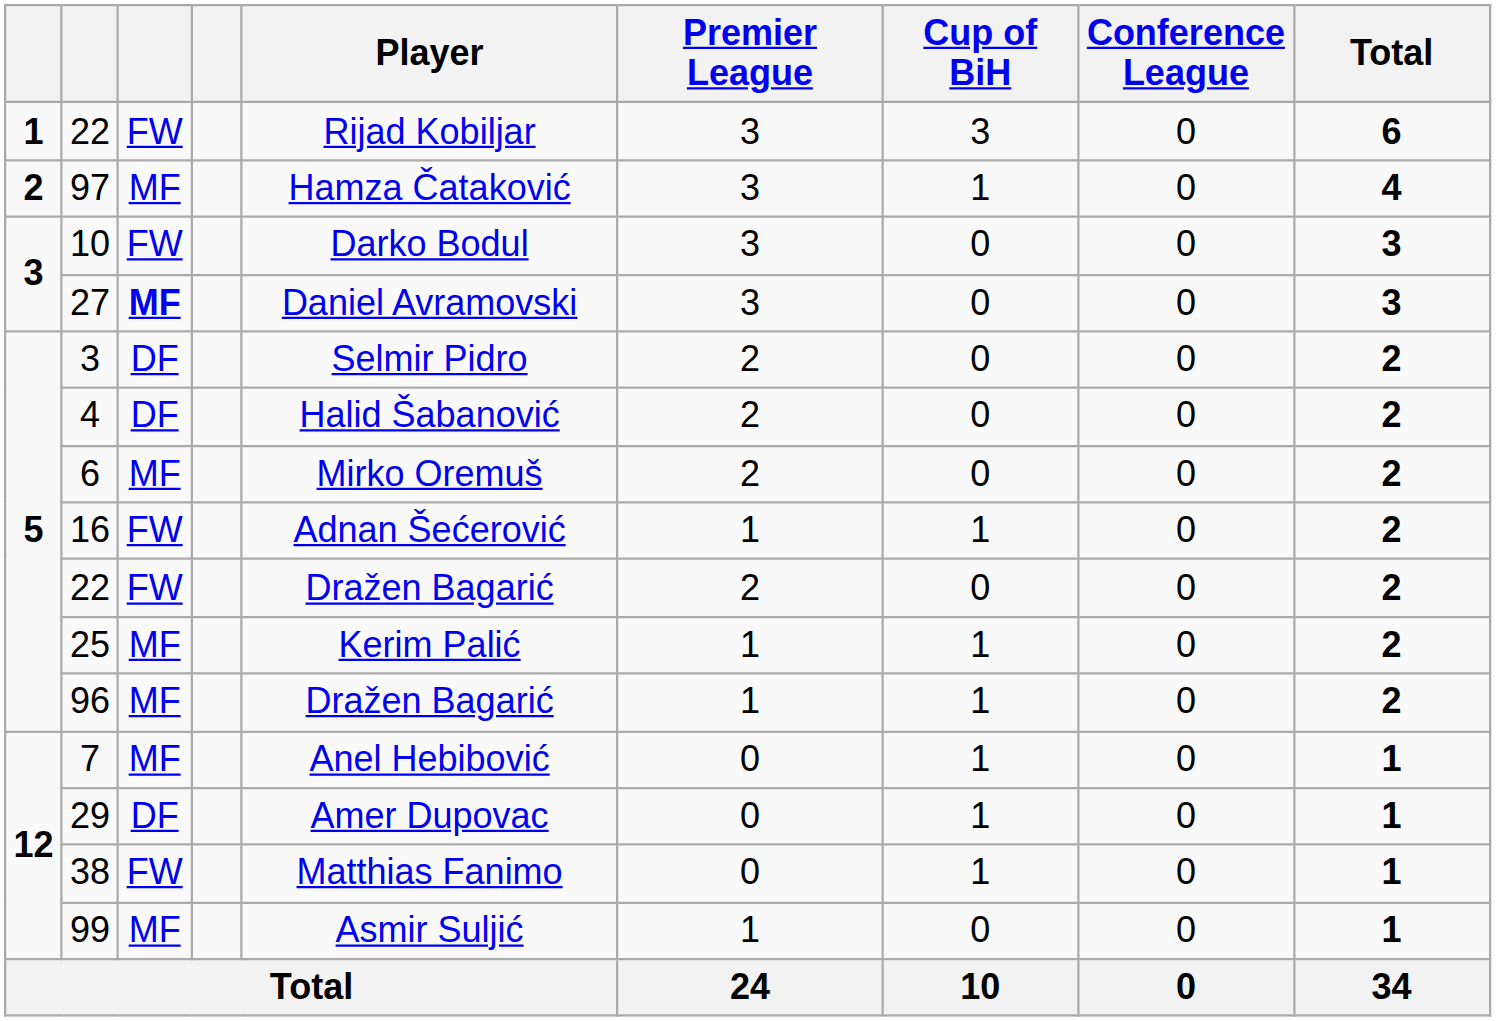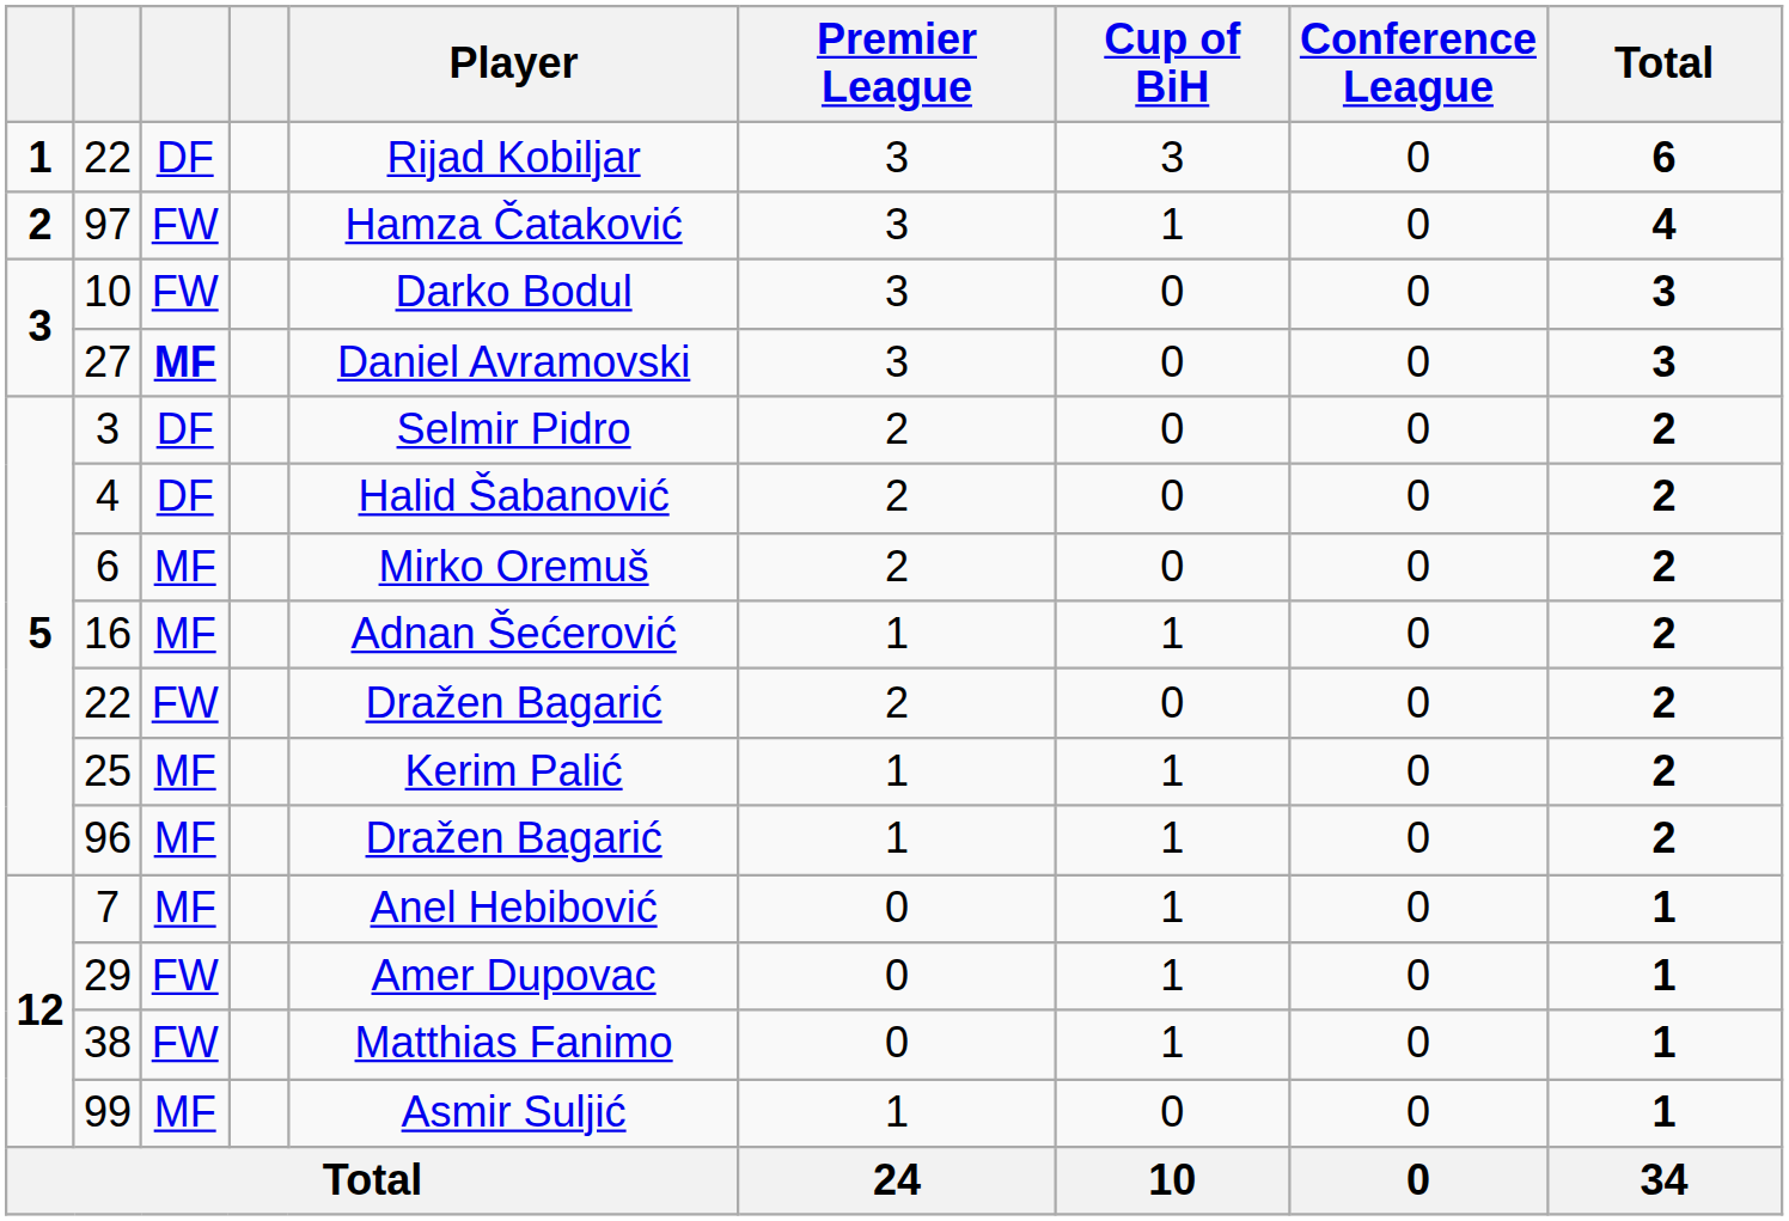1 / 22 | column 3: FW -> DF
97 | column 3: MF -> FW
16 | column 3: FW -> MF
29 | column 3: DF -> FW
